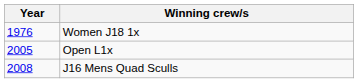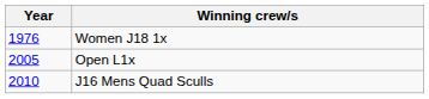J16 Mens Quad Sculls | Year: 2008 -> 2010
